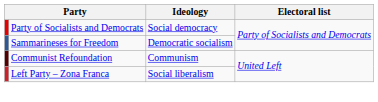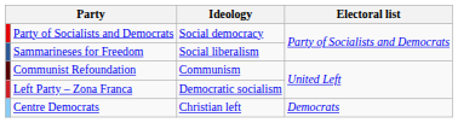Sammarineses for Freedom | Ideology: Democratic socialism -> Social liberalism
Left Party – Zona Franca | Ideology: Social liberalism -> Democratic socialism
+ row: Centre Democrats | Christian left | Democrats
